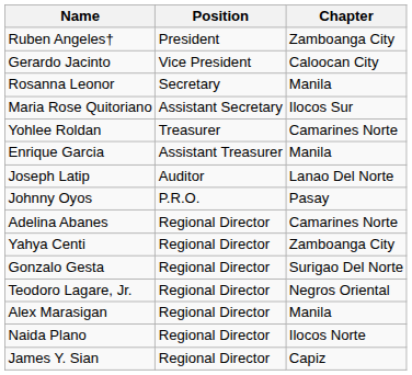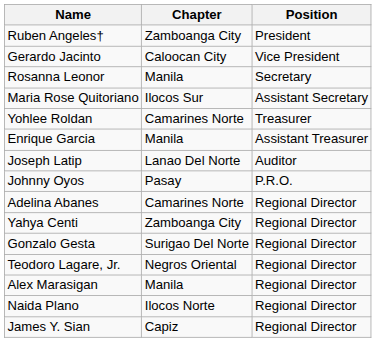columns swapped: Chapter <-> Position
